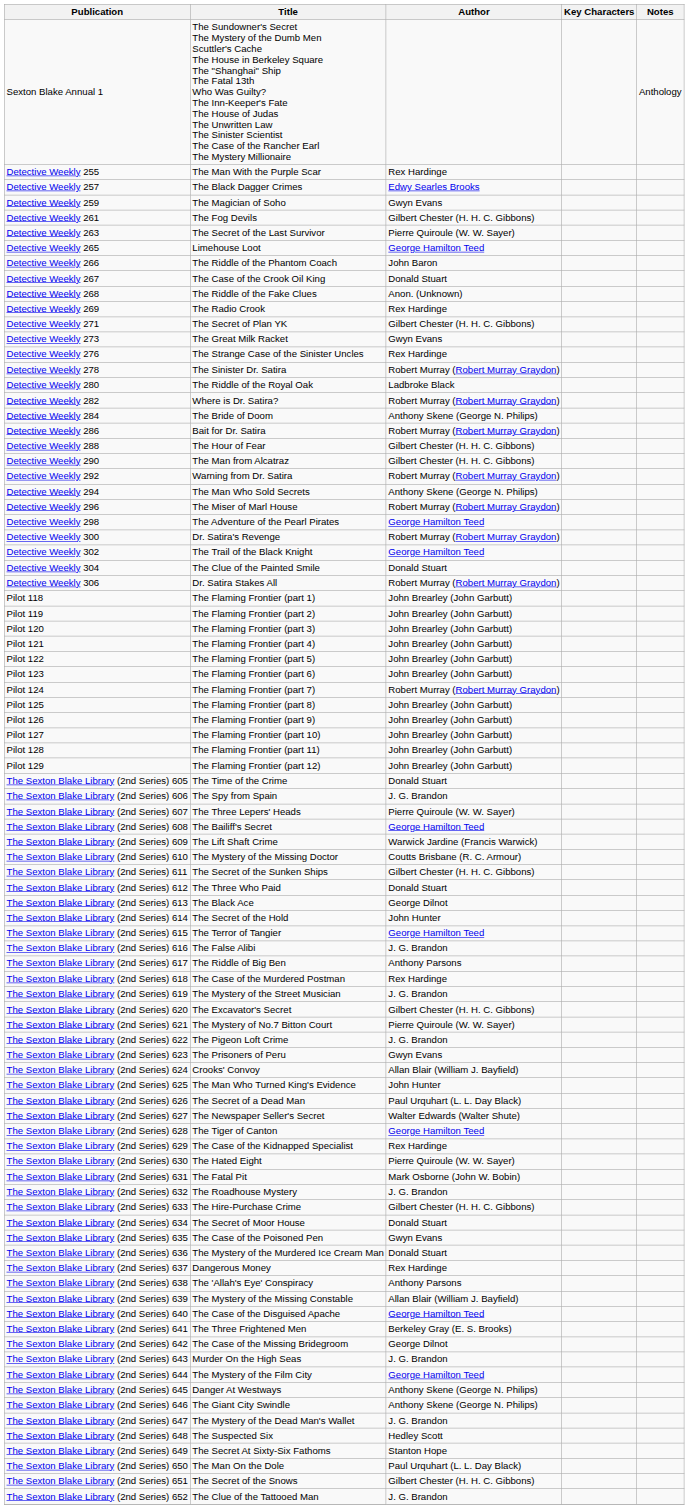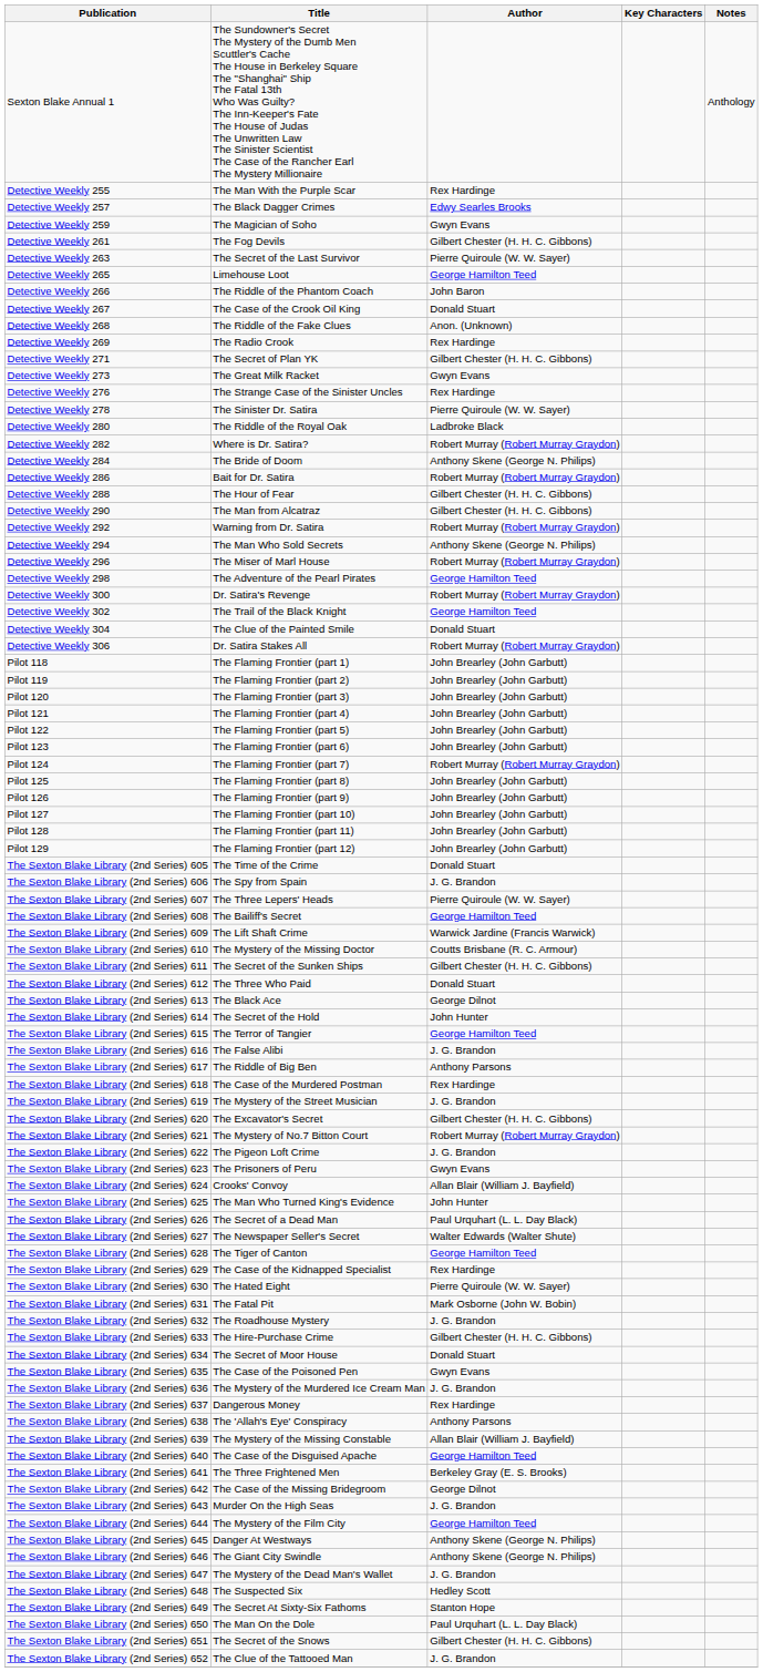Detective Weekly 278 | Author: Robert Murray (Robert Murray Graydon) -> Pierre Quiroule (W. W. Sayer)
The Sexton Blake Library (2nd Series) 621 | Author: Pierre Quiroule (W. W. Sayer) -> Robert Murray (Robert Murray Graydon)
The Sexton Blake Library (2nd Series) 636 | Author: Donald Stuart -> J. G. Brandon
